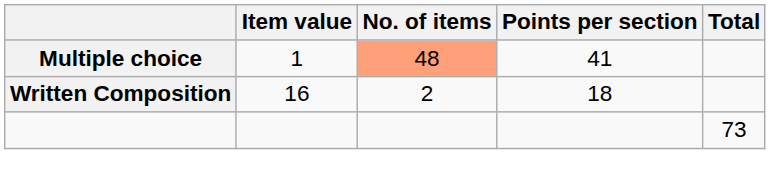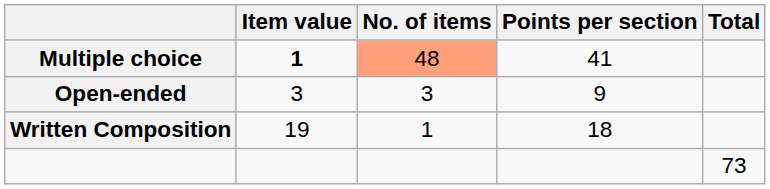Multiple choice | Item value: normal -> bold
+ row: Open-ended | 3 | 3 | 9
Written Composition | Item value: 16 -> 19
Written Composition | No. of items: 2 -> 1
